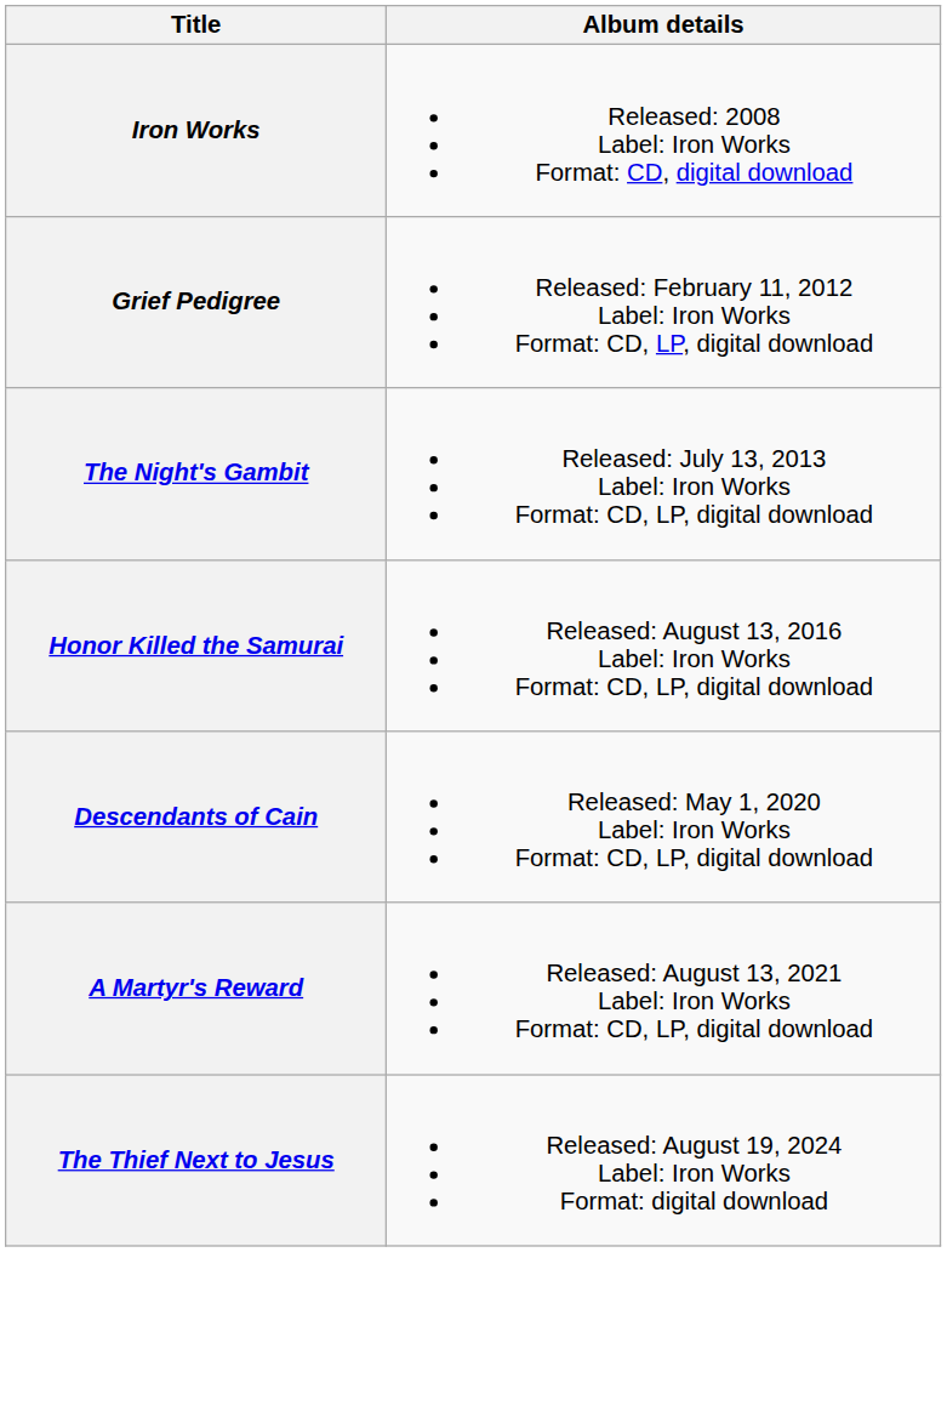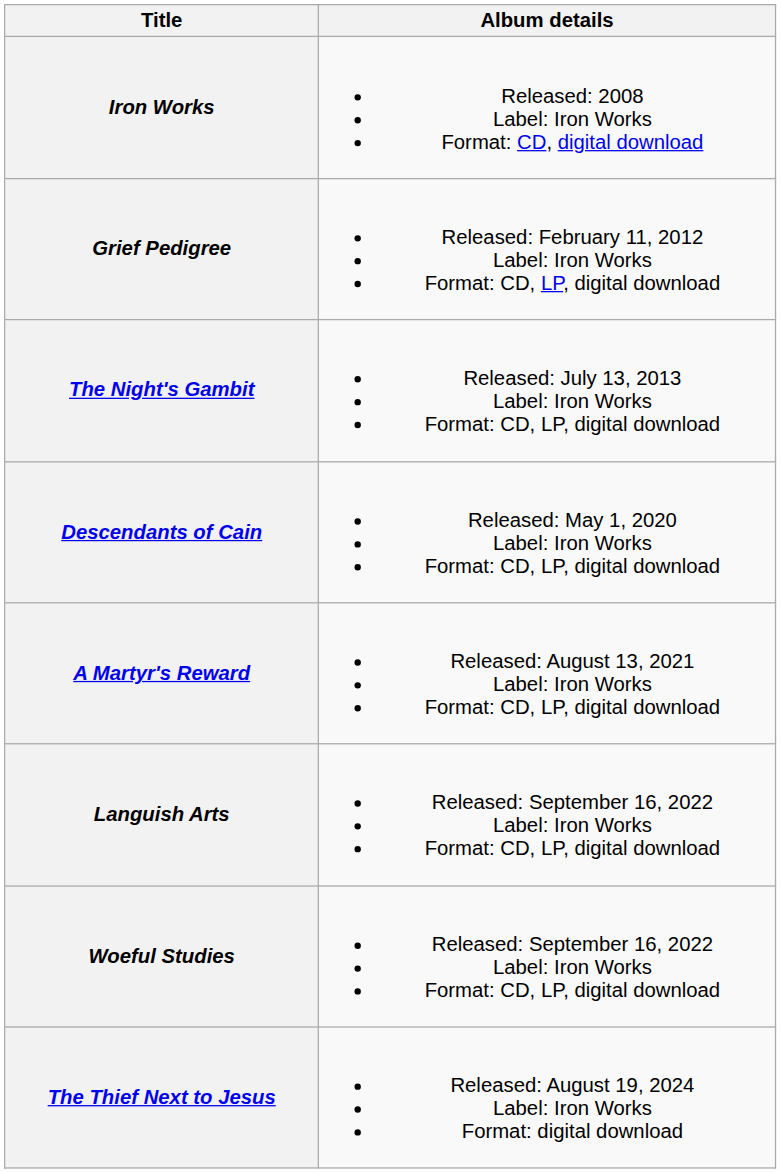- row: Honor Killed the Samurai | Released: August 13, 2016 Label: Iron Works Format: CD, LP, digital download
+ row: Languish Arts | Released: September 16, 2022 Label: Iron Works Format: CD, LP, digital download
+ row: Woeful Studies | Released: September 16, 2022 Label: Iron Works Format: CD, LP, digital download
